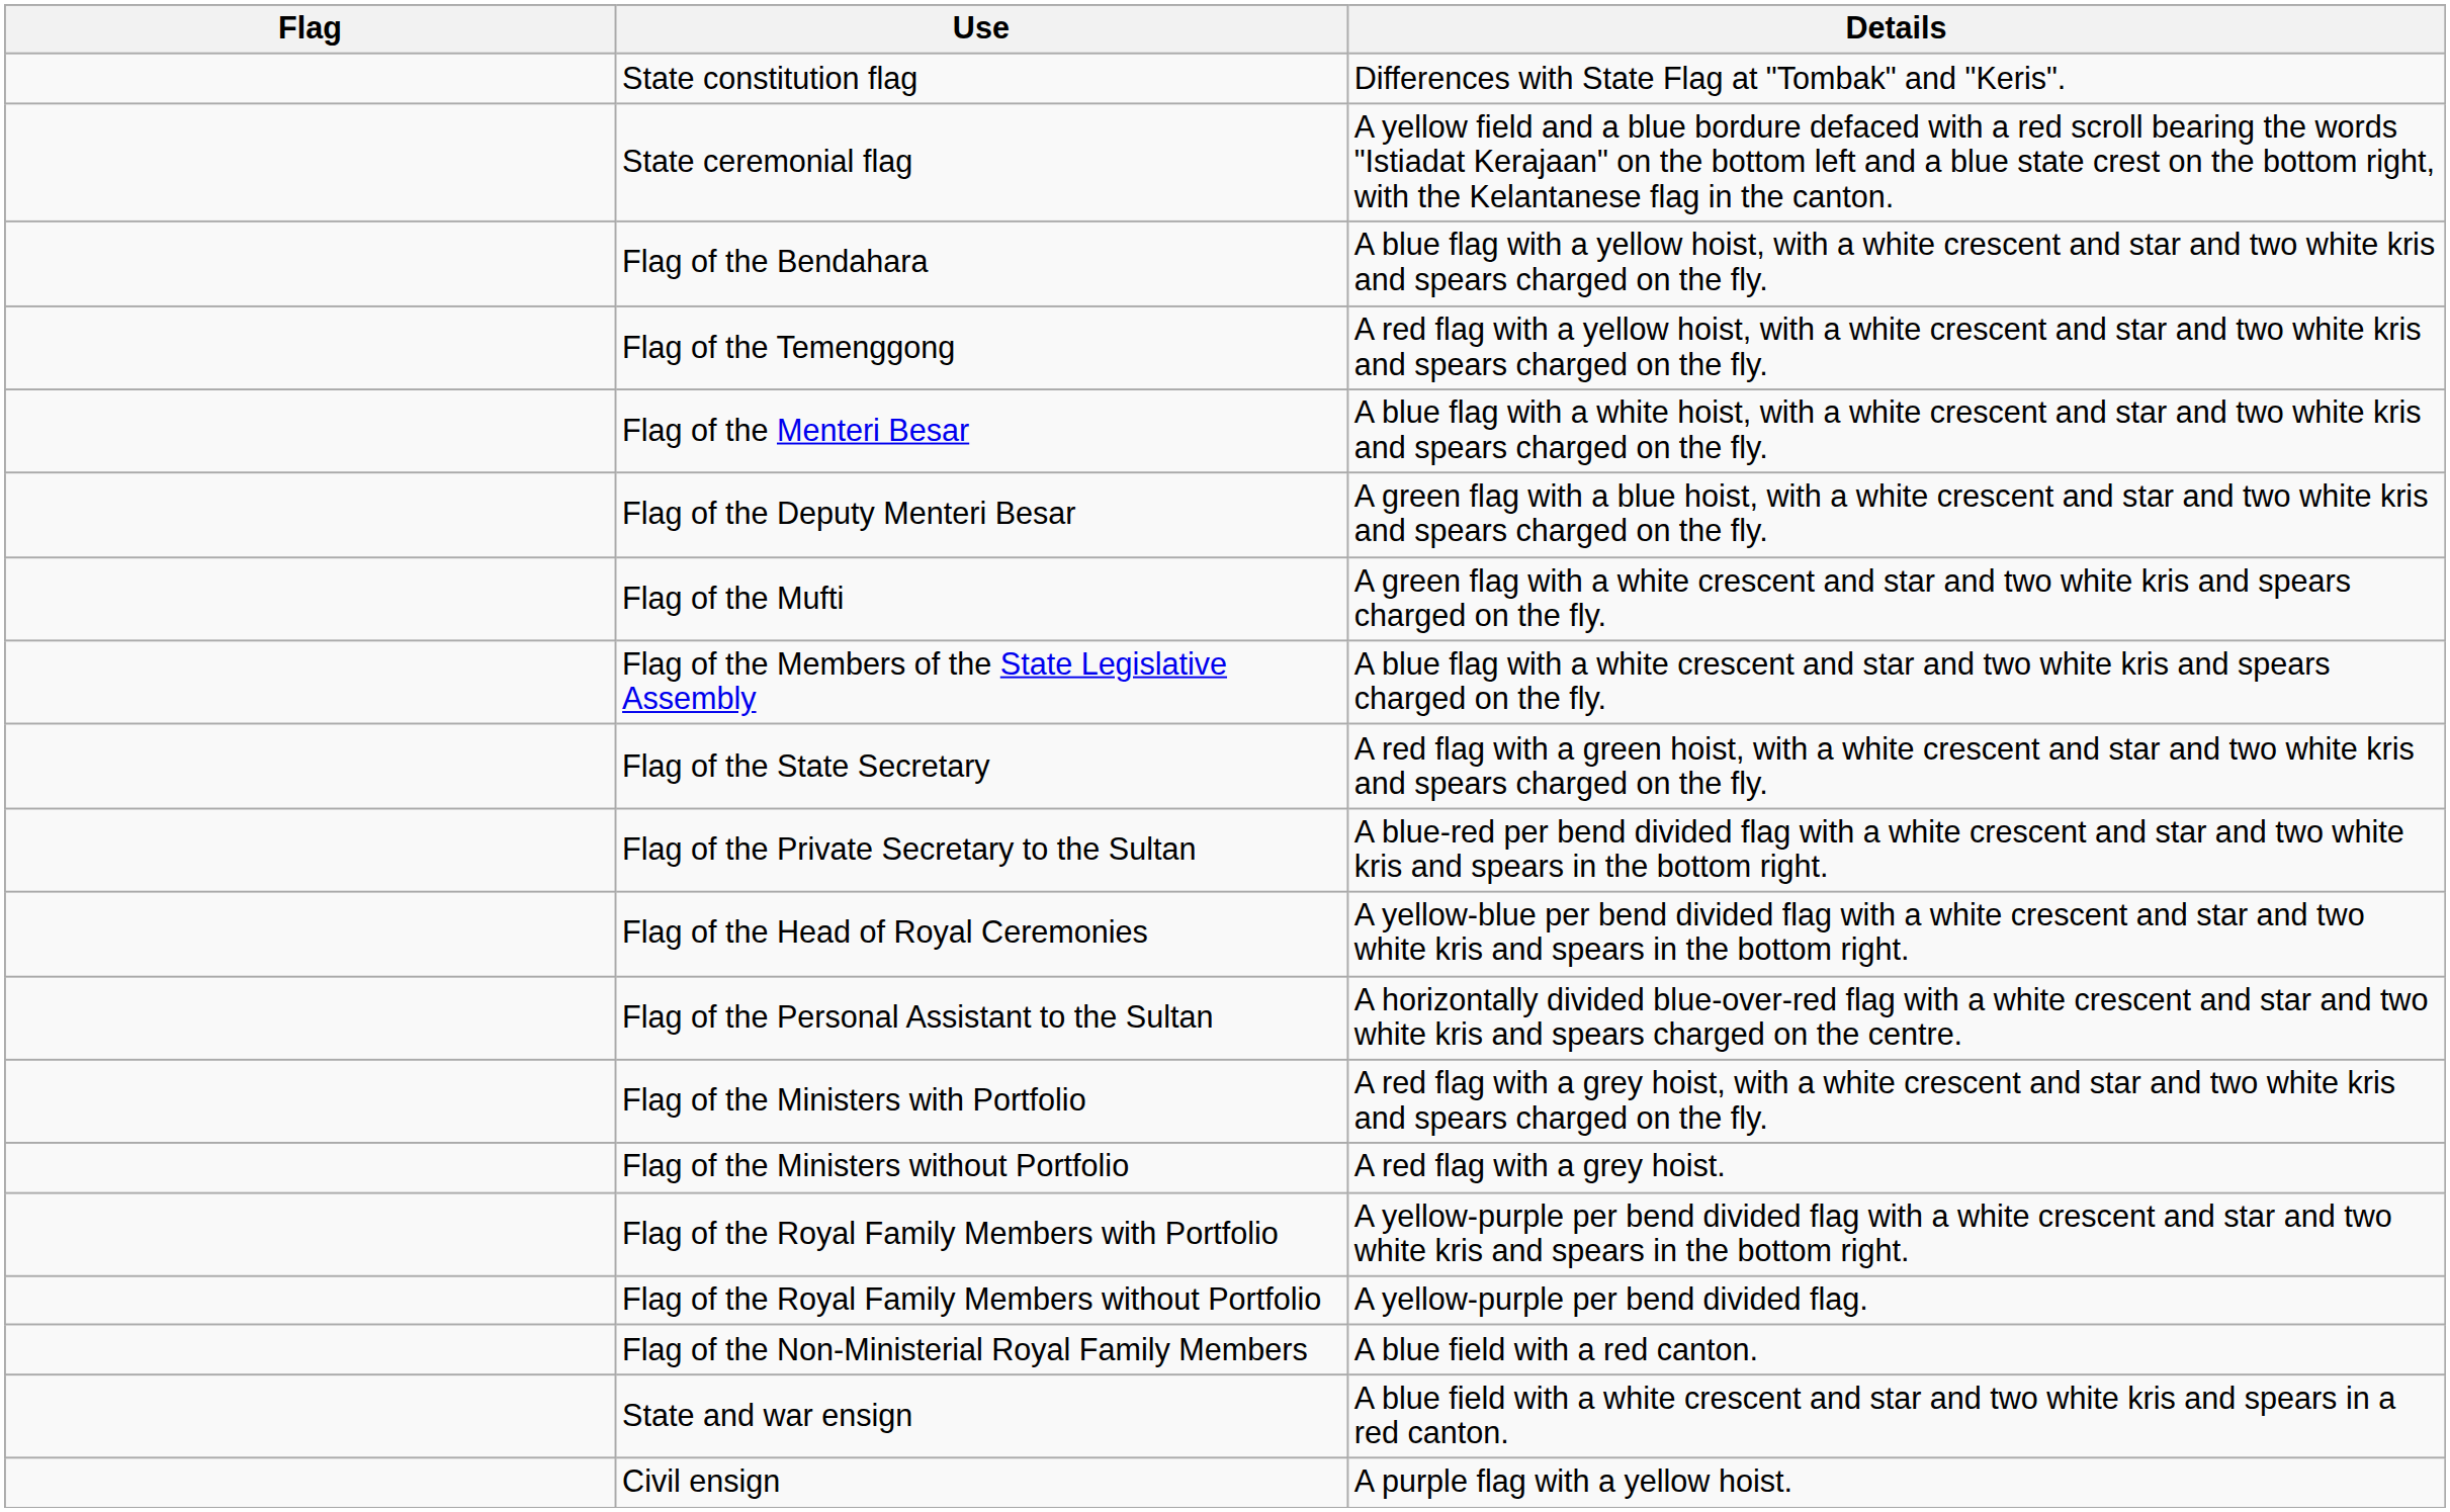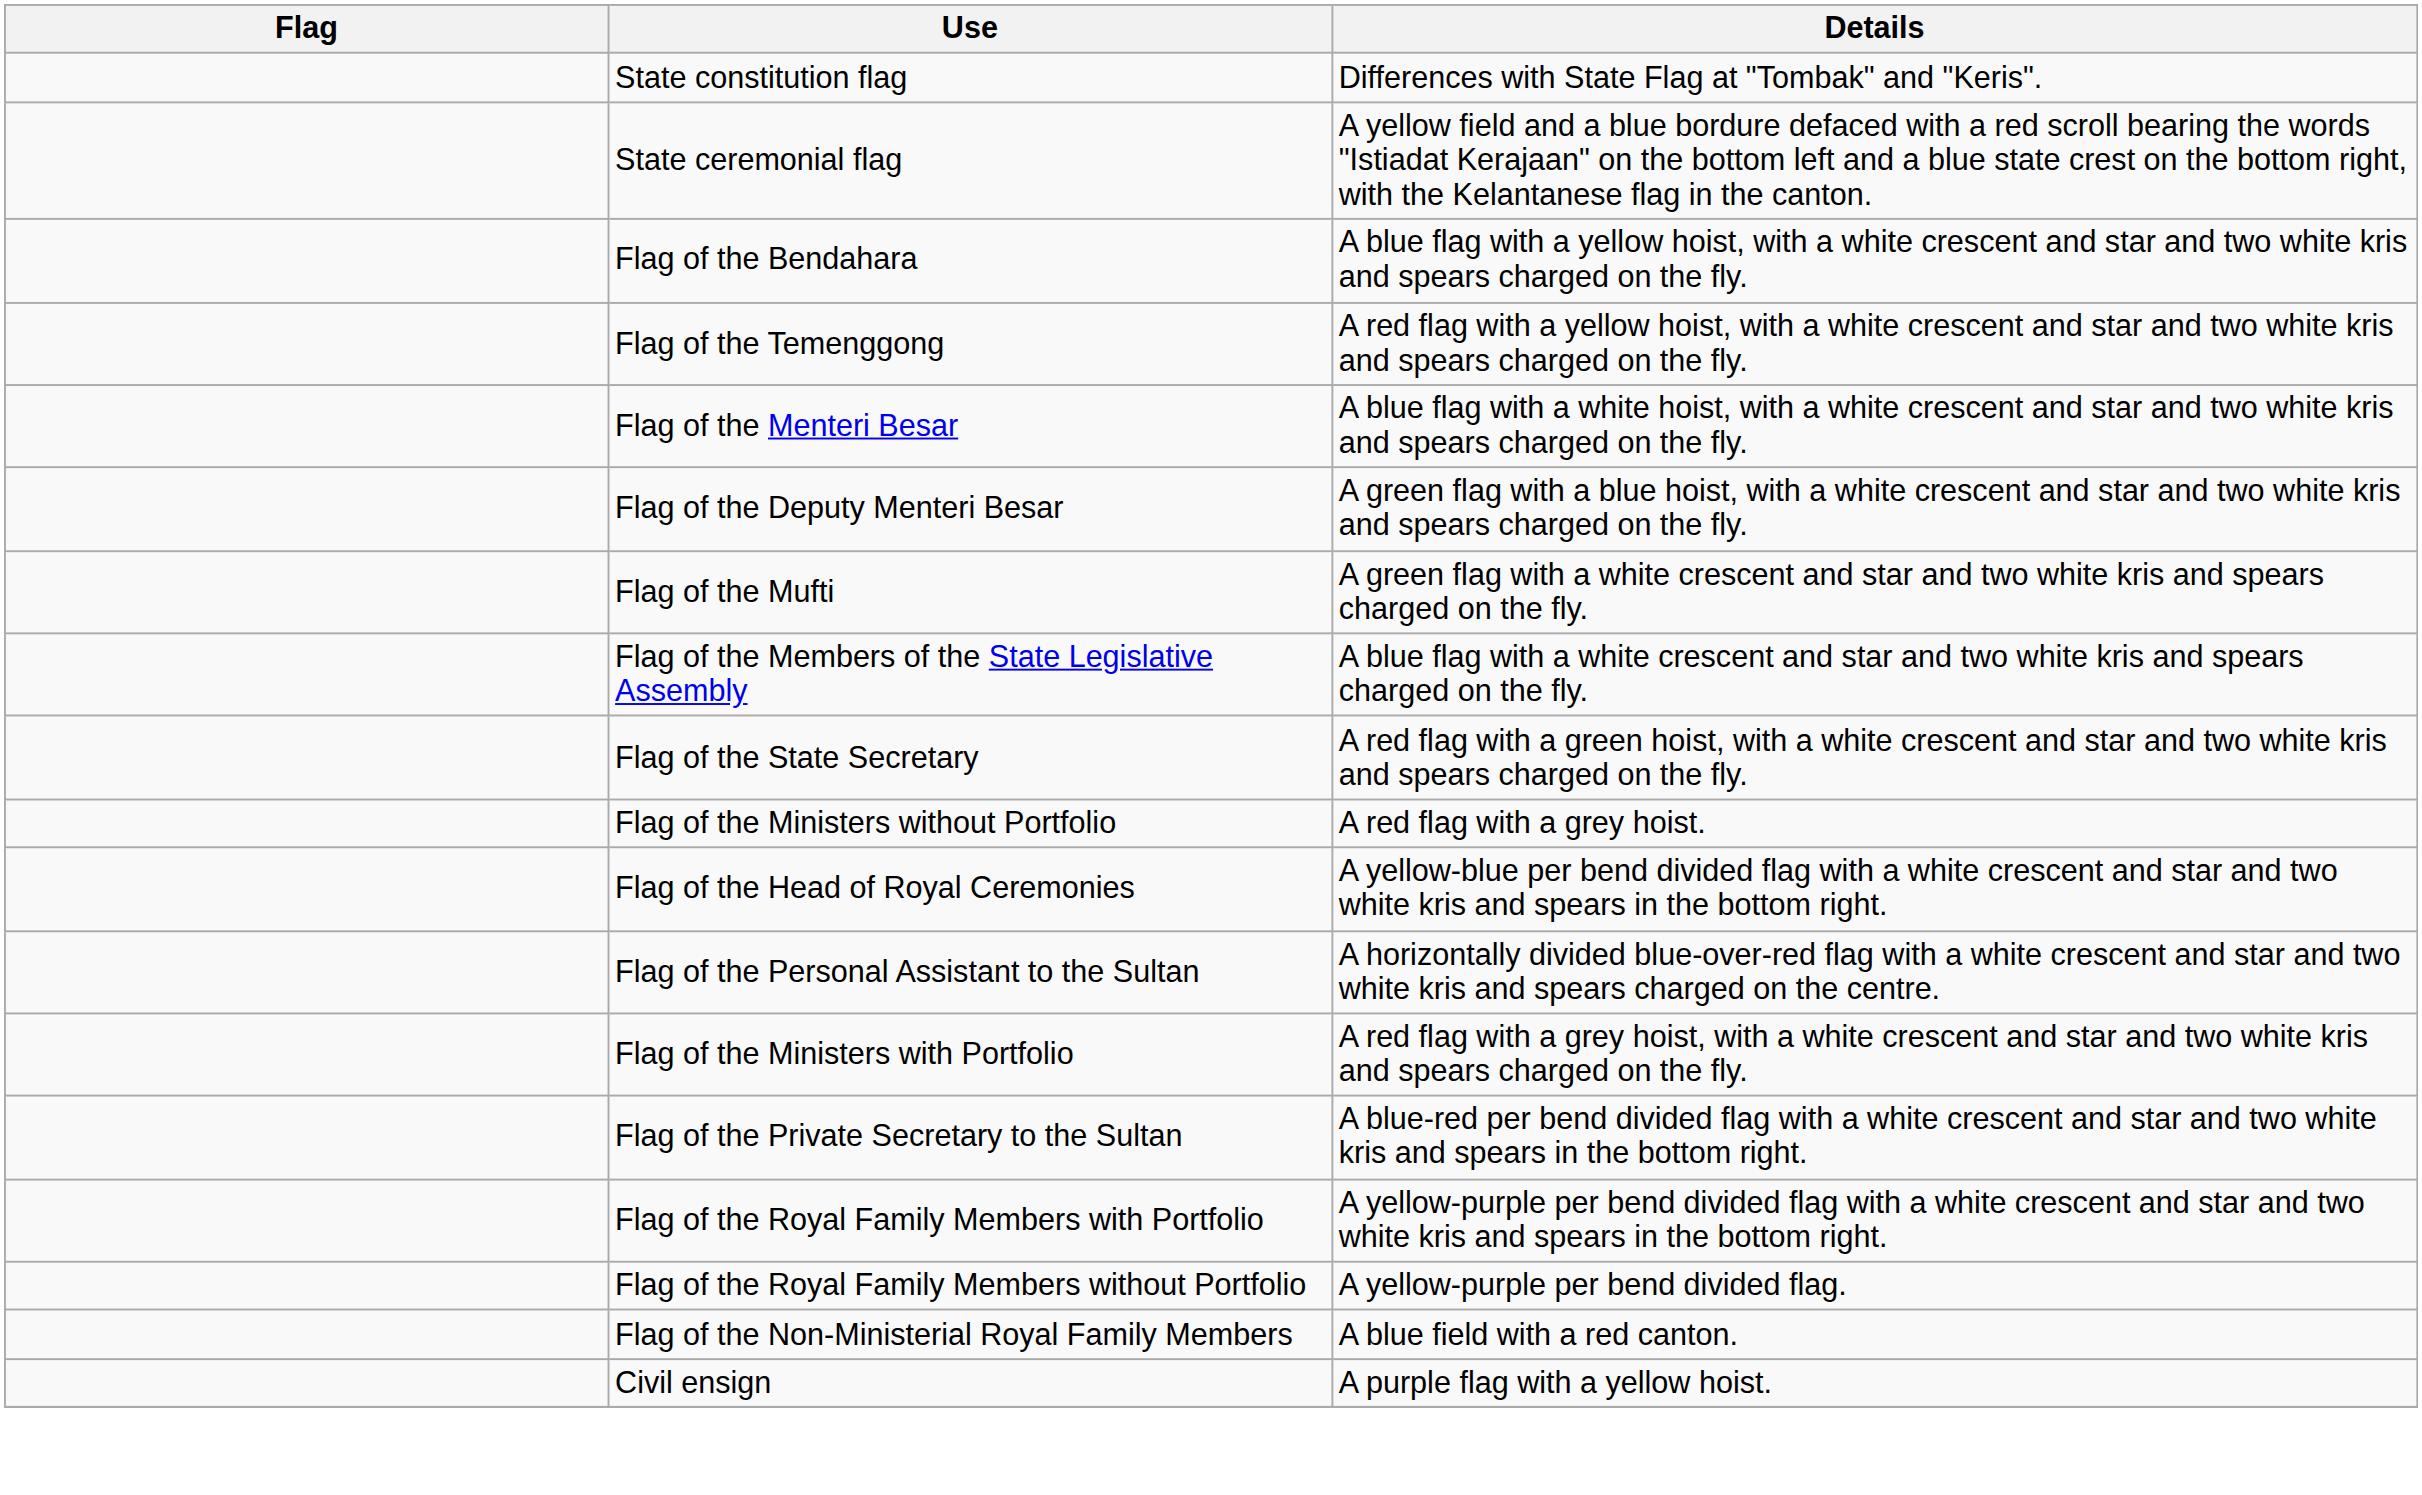rows swapped: Flag of the Private Secretary to the Sultan <-> Flag of the Ministers without Portfolio
- row: State and war ensign | A blue field with a white crescent and star and two white kris and spears in a red canton.
